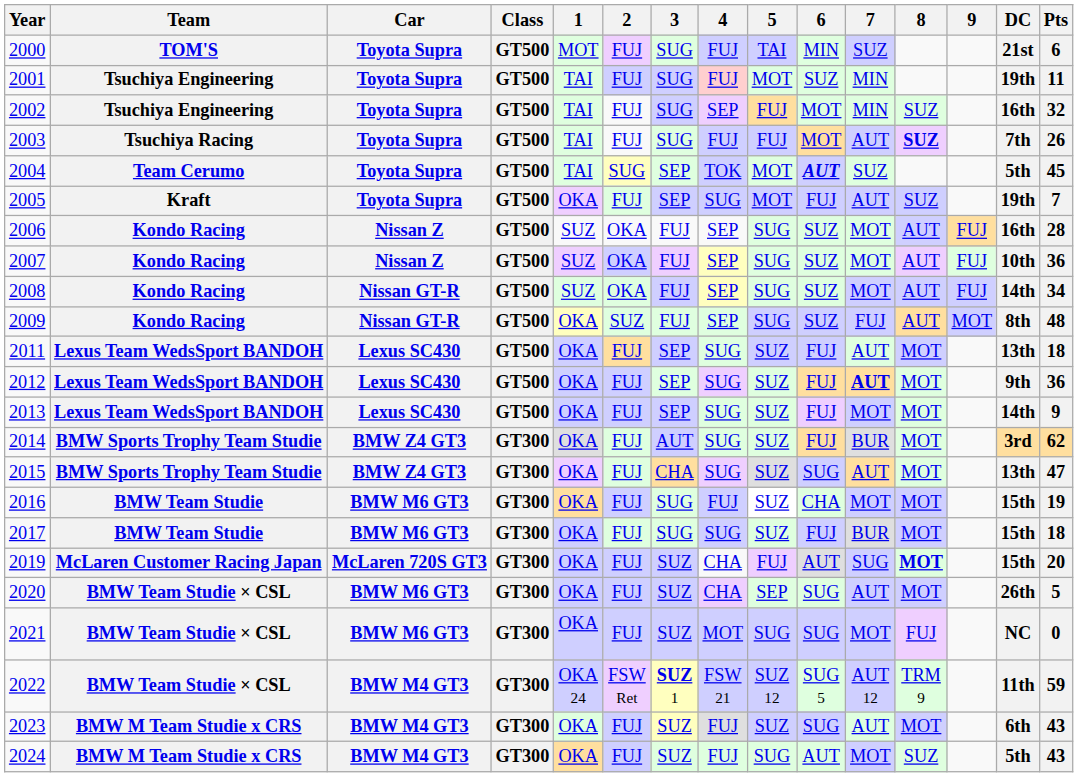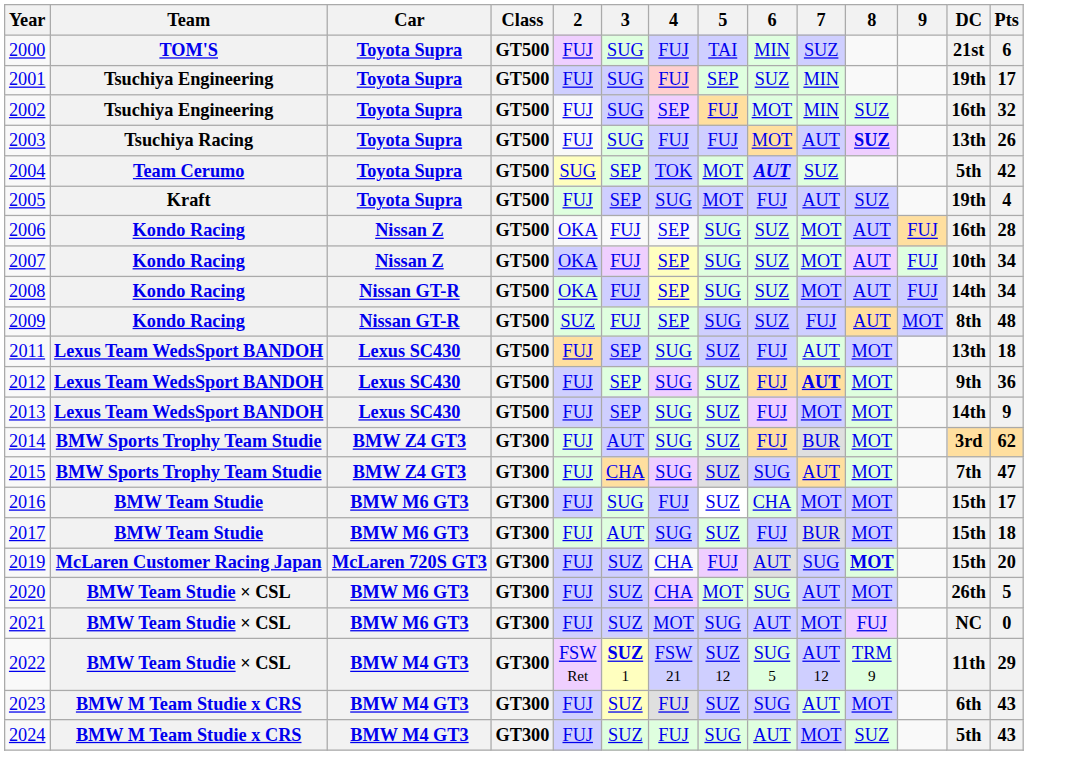- column: 1 | MOT | TAI | TAI | TAI | TAI | OKA | SUZ | SUZ | SUZ | OKA | OKA | OKA | OKA | OKA | OKA | OKA | OKA | OKA | OKA | OKA | OKA 24 | OKA | OKA
2001 | 5: MOT -> SEP
2001 | Pts: 11 -> 17
2003 | DC: 7th -> 13th
2004 | Pts: 45 -> 42
2005 | Pts: 7 -> 4
2007 | Pts: 36 -> 34
2015 | DC: 13th -> 7th
2016 | Pts: 19 -> 17
2017 | 3: SUG -> AUT
2020 | 5: SEP -> MOT
2021 | 6: SUG -> AUT
2022 | Pts: 59 -> 29
